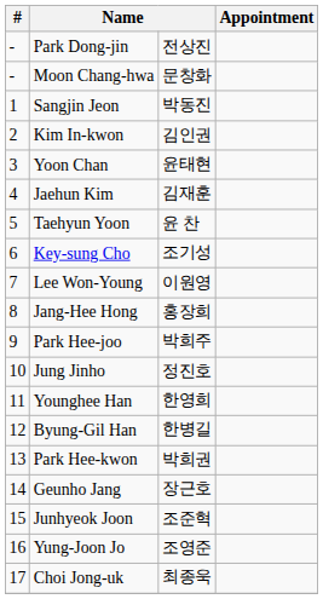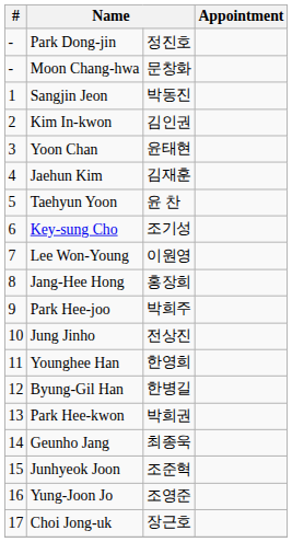Park Dong-jin | column 3: 전상진 -> 정진호
Jung Jinho | column 3: 정진호 -> 전상진
Geunho Jang | column 3: 장근호 -> 최종욱
Choi Jong-uk | column 3: 최종욱 -> 장근호
